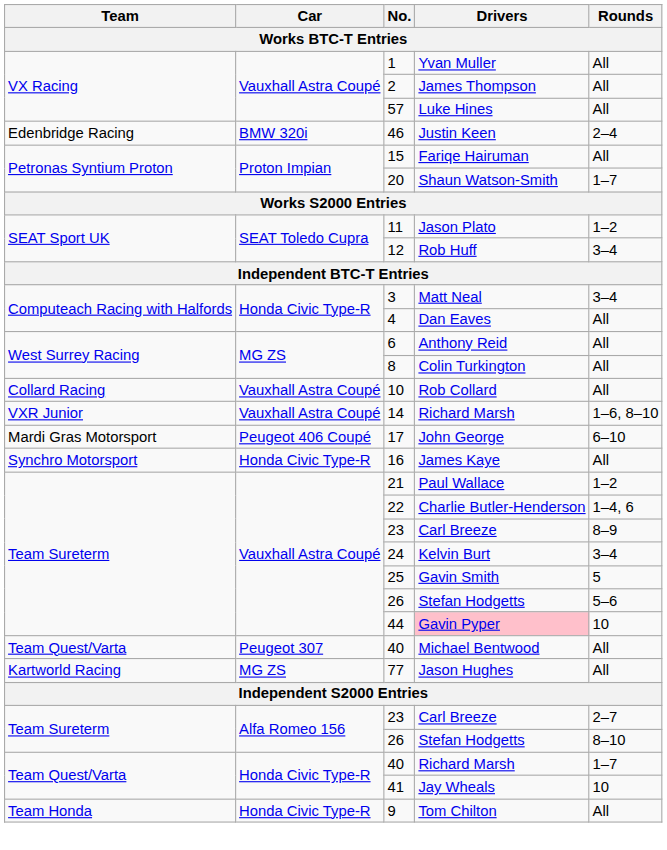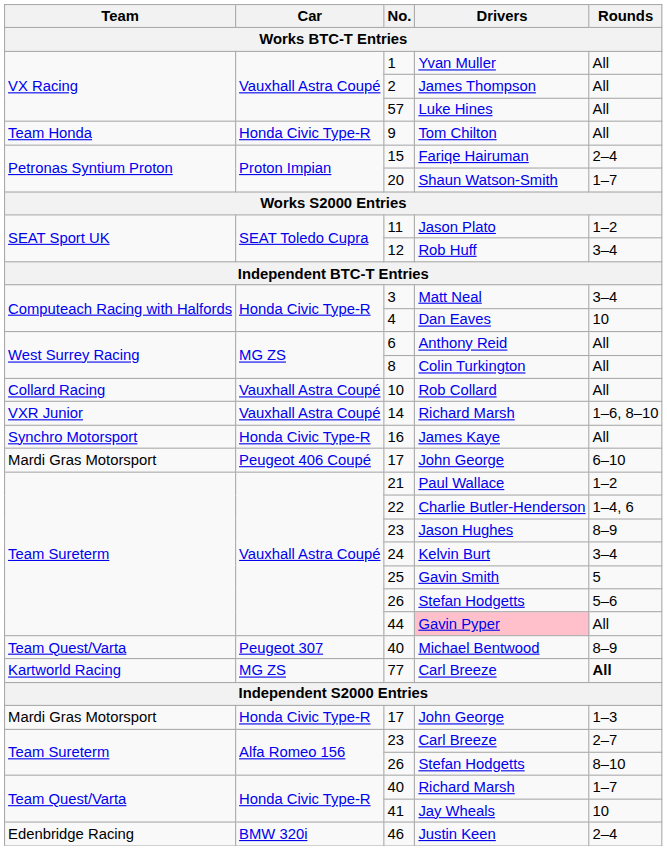rows swapped: 9 <-> 46
15 | Rounds: All -> 2–4
4 | Rounds: All -> 10
rows swapped: 16 <-> Peugeot 406 Coupé / 17
Vauxhall Astra Coupé / 23 | Drivers: Carl Breeze -> Jason Hughes
44 | Rounds: 10 -> All
Peugeot 307 / 40 | Rounds: All -> 8–9
77 | Drivers: Jason Hughes -> Carl Breeze
77 | Rounds: normal -> bold
+ row: Mardi Gras Motorsport | Honda Civic Type-R | 17 | John George | 1–3
